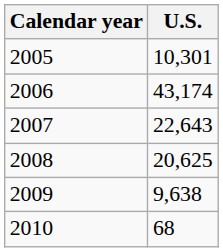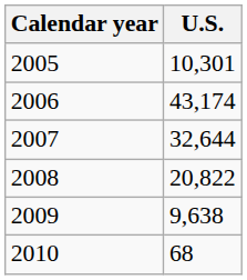2007 | U.S.: 22,643 -> 32,644
2008 | U.S.: 20,625 -> 20,822
